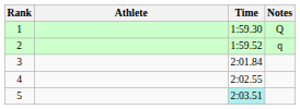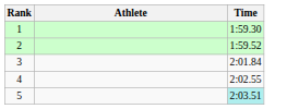- column: Notes | Q | q
